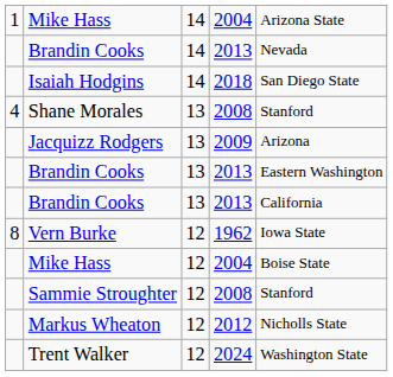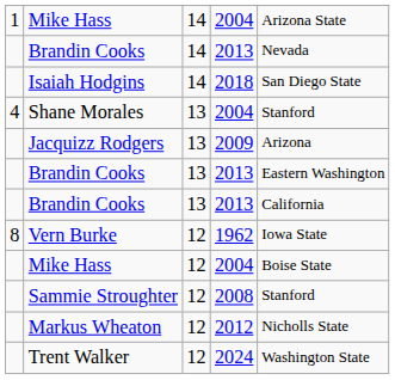Shane Morales | column 4: 2008 -> 2004
